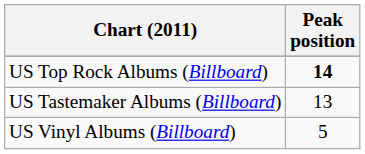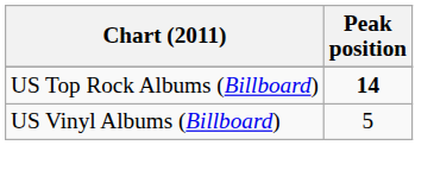- row: US Tastemaker Albums (Billboard) | 13
